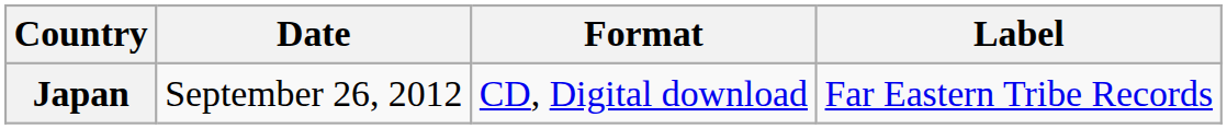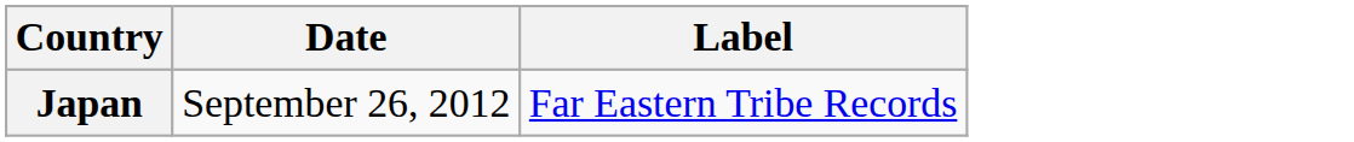- column: Format | CD, Digital download
